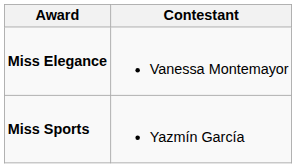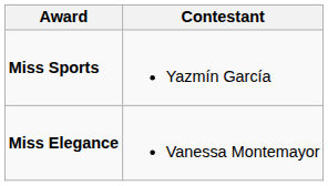rows swapped: Miss Elegance <-> Miss Sports
